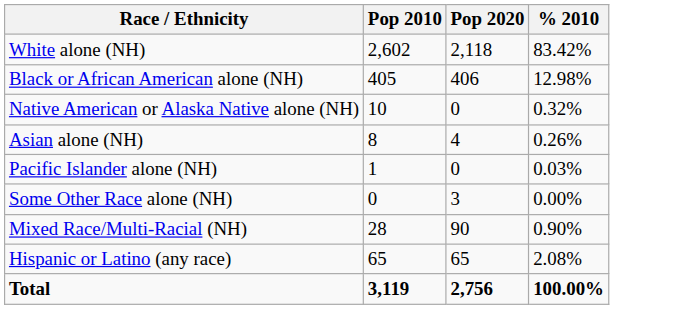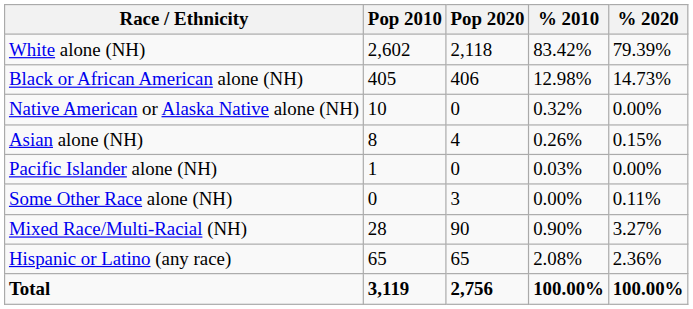+ column: % 2020 | 79.39% | 14.73% | 0.00% | 0.15% | 0.00% | 0.11% | 3.27% | 2.36% | 100.00%
